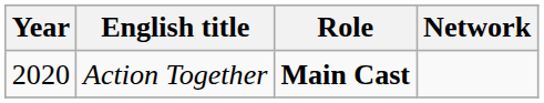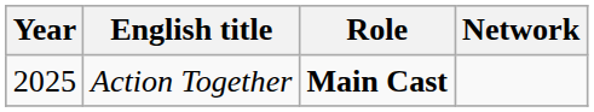Action Together | Year: 2020 -> 2025
